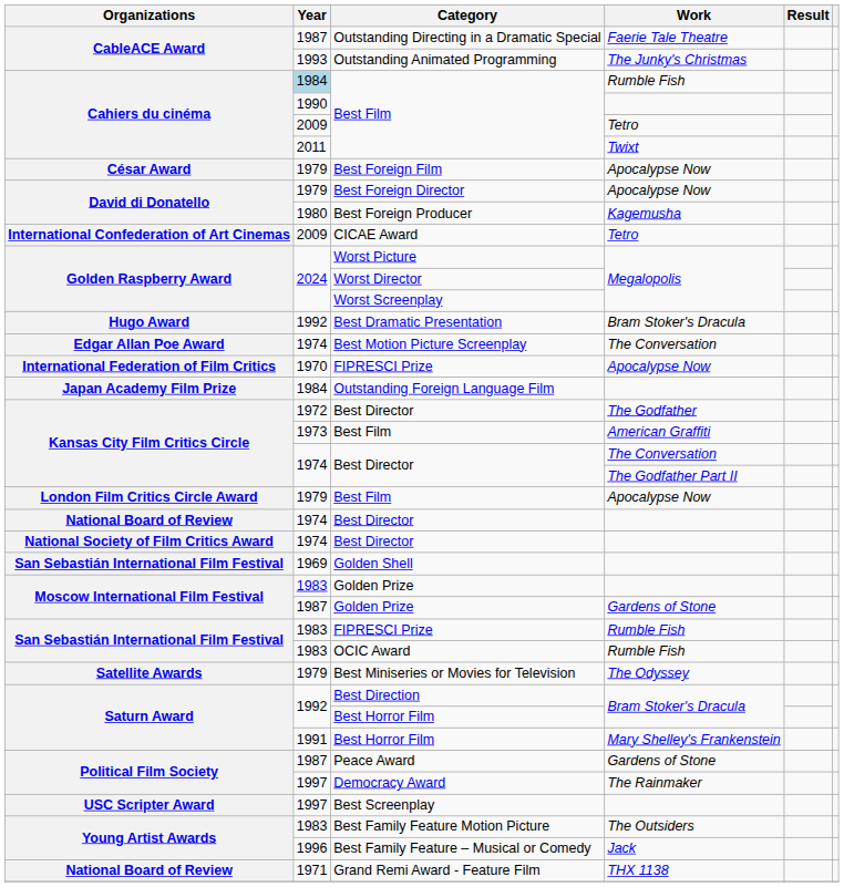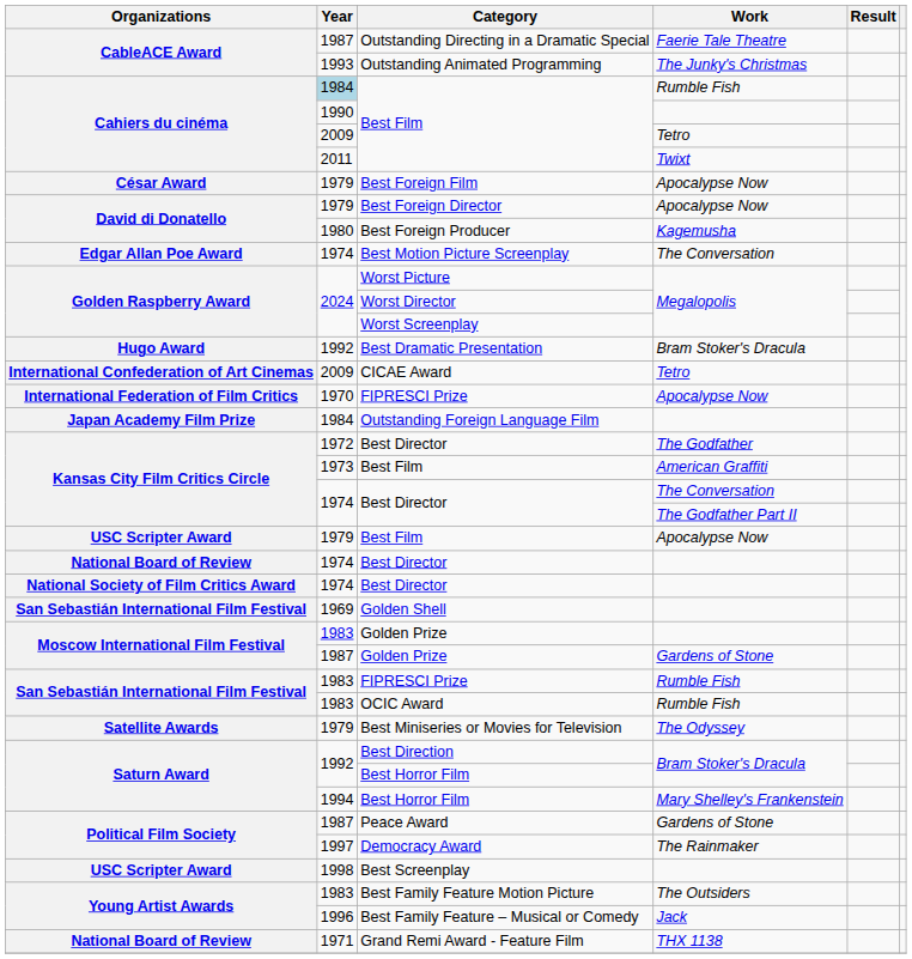rows swapped: Best Motion Picture Screenplay <-> CICAE Award
Best Film / Apocalypse Now | Organizations: London Film Critics Circle Award -> USC Scripter Award
Best Horror Film / Mary Shelley's Frankenstein | Year: 1991 -> 1994
Best Screenplay | Year: 1997 -> 1998
